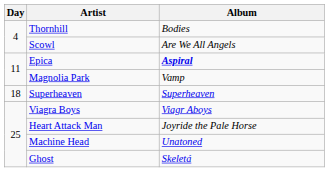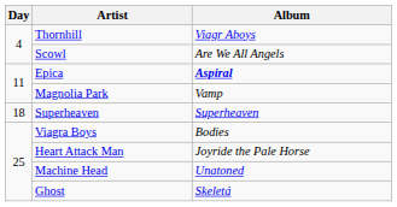Thornhill | Album: Bodies -> Viagr Aboys
Viagra Boys | Album: Viagr Aboys -> Bodies
